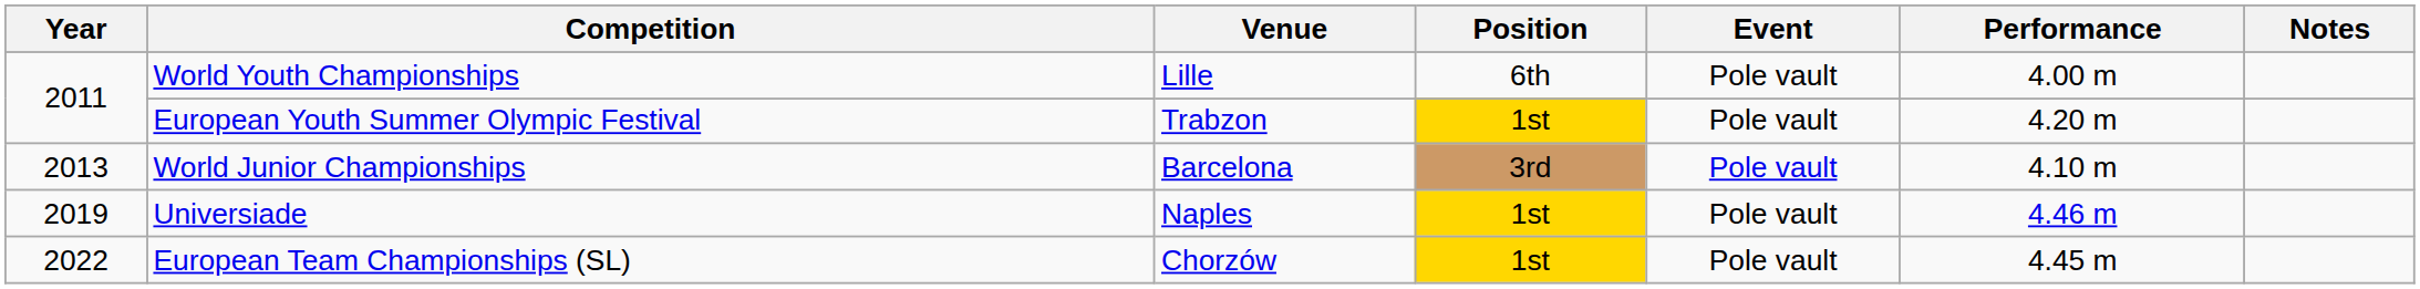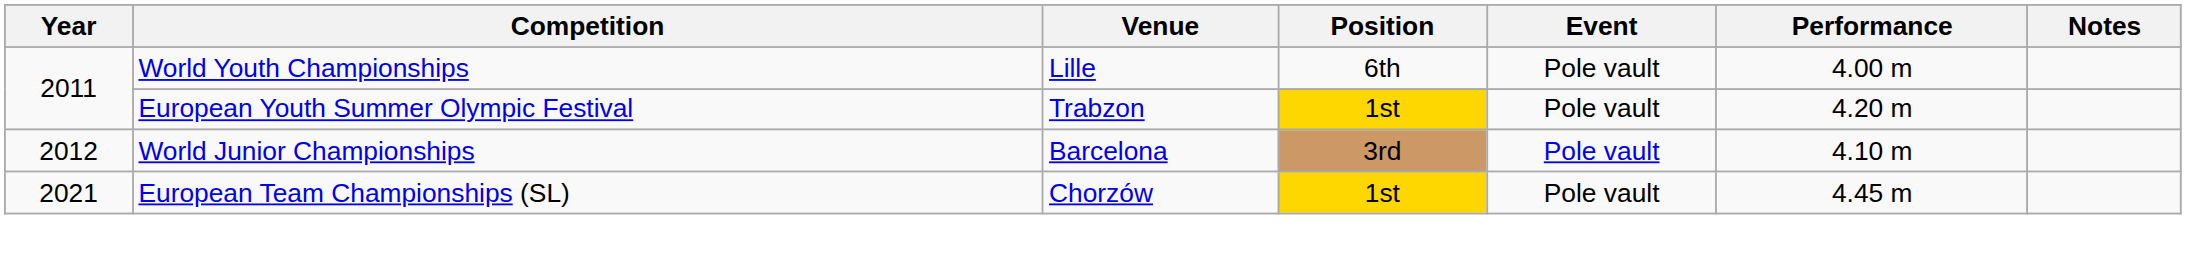World Junior Championships | Year: 2013 -> 2012
- row: 2019 | Universiade | Naples | 1st | Pole vault | 4.46 m
European Team Championships (SL) | Year: 2022 -> 2021
